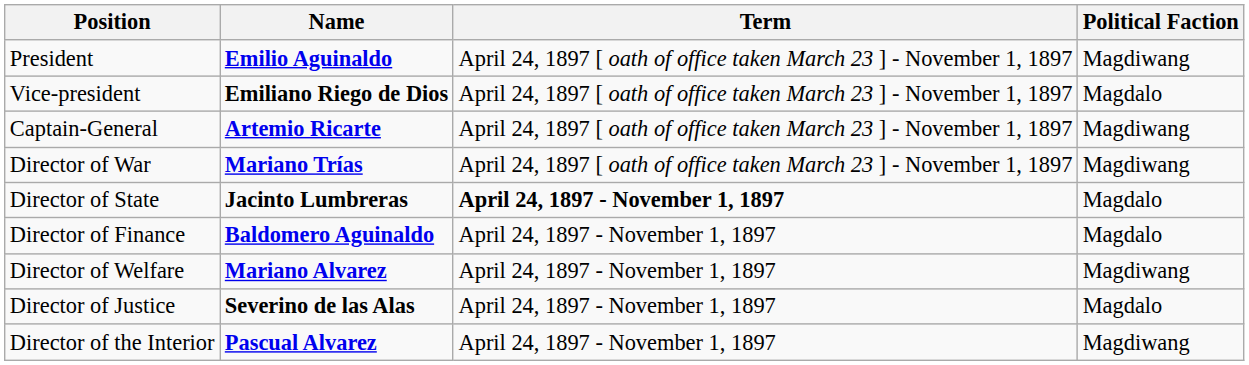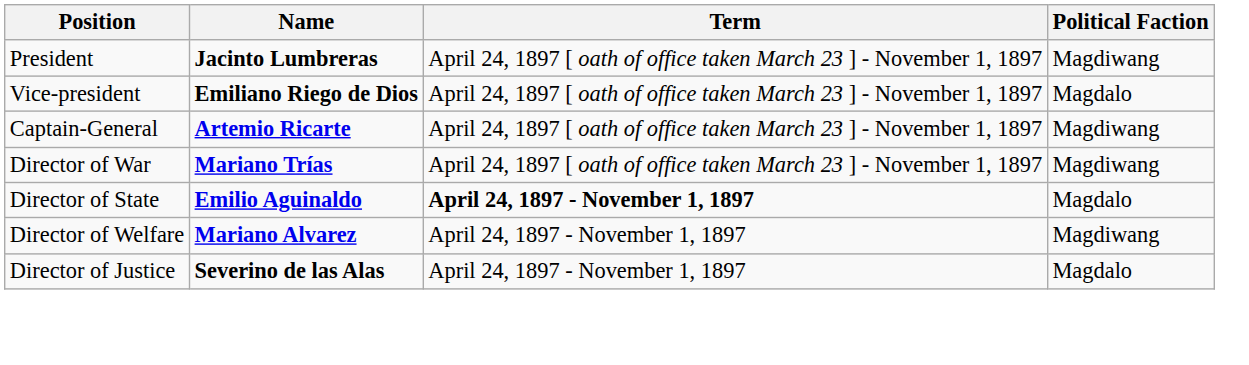President | Name: Emilio Aguinaldo -> Jacinto Lumbreras
Director of State | Name: Jacinto Lumbreras -> Emilio Aguinaldo
- row: Director of Finance | Baldomero Aguinaldo | April 24, 1897 - November 1, 1897 | Magdalo
- row: Director of the Interior | Pascual Alvarez | April 24, 1897 - November 1, 1897 | Magdiwang
